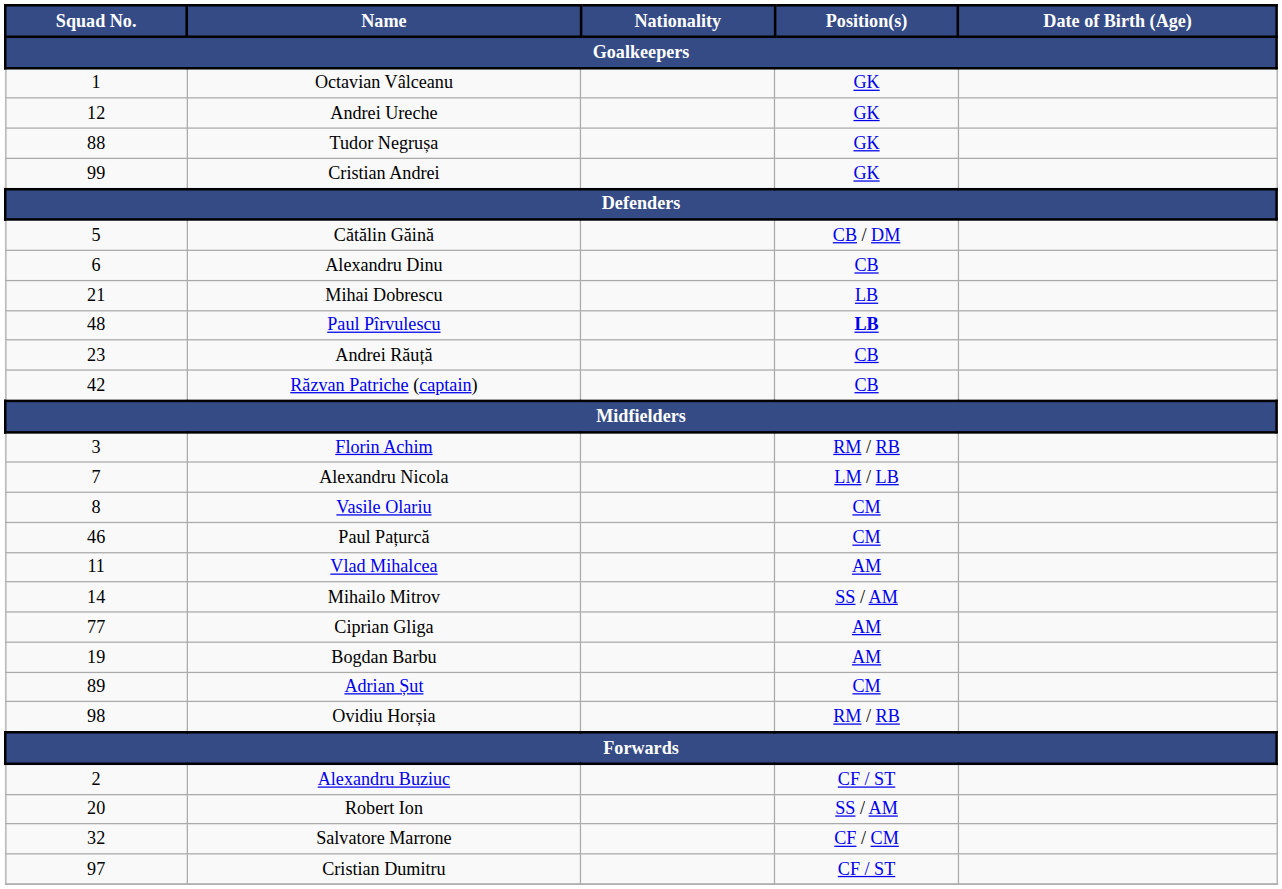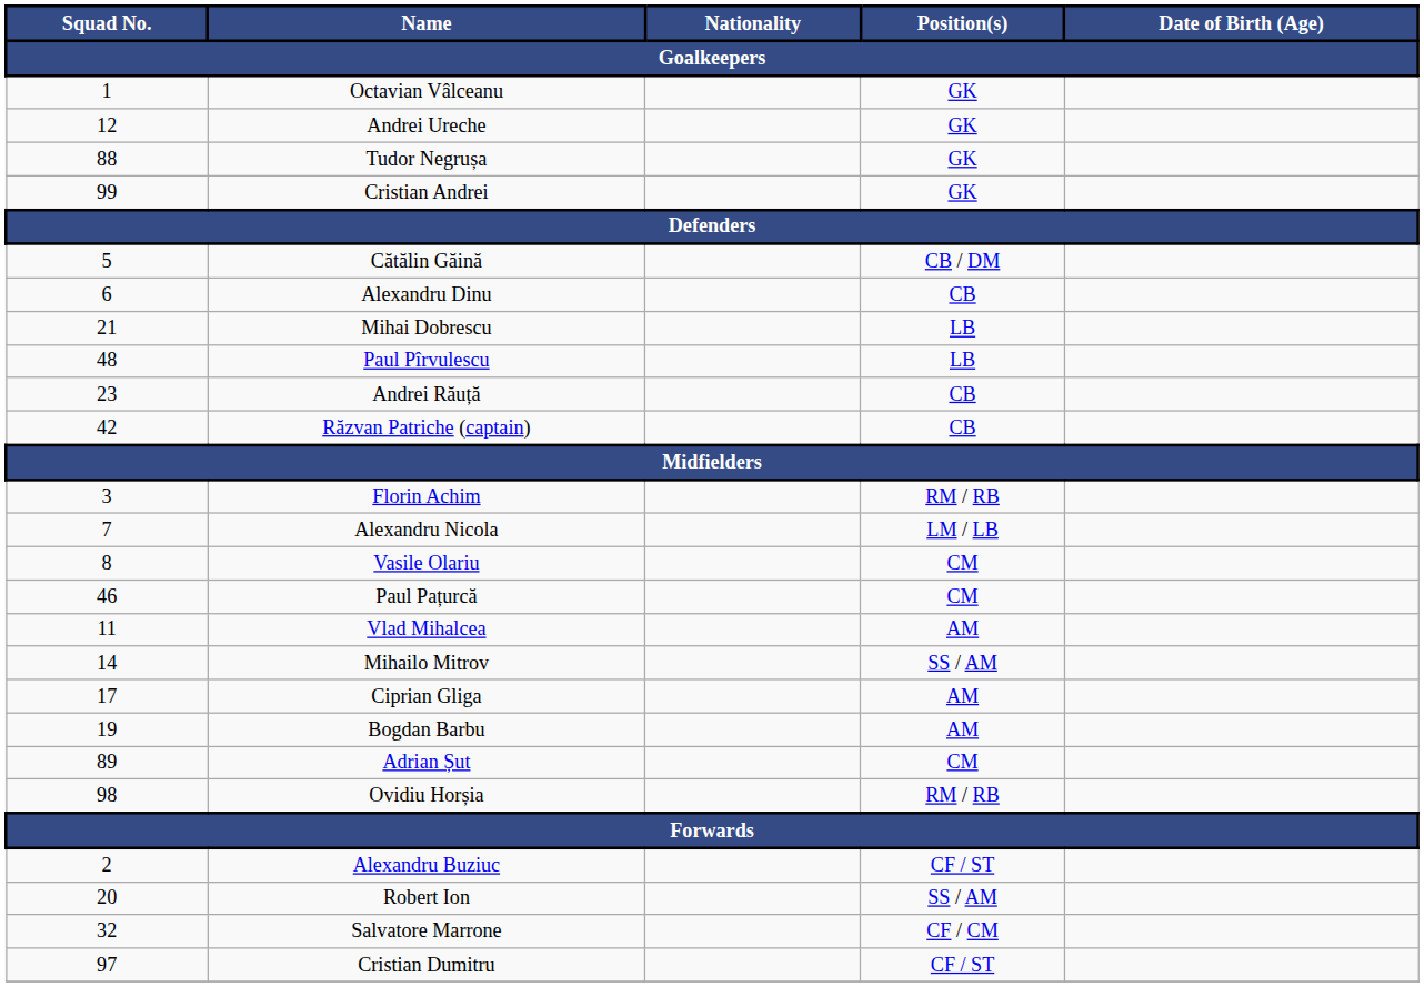Paul Pîrvulescu | Position(s): bold -> normal
Ciprian Gliga | Squad No.: 77 -> 17
